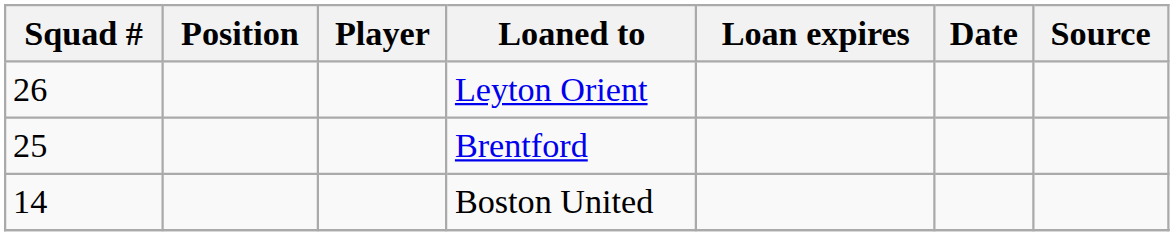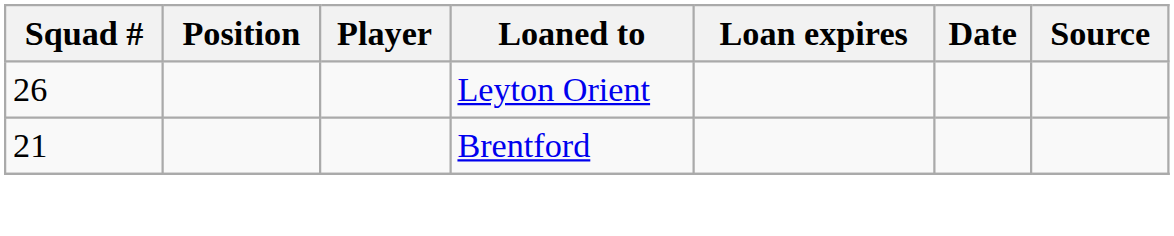Brentford | Squad #: 25 -> 21
- row: 14 | Boston United
